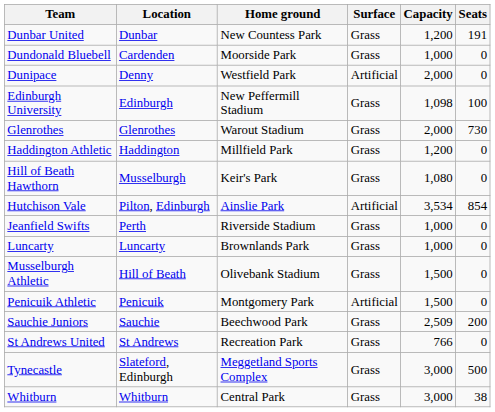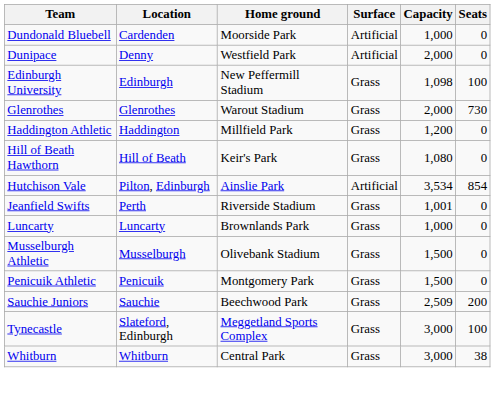- row: Dunbar United | Dunbar | New Countess Park | Grass | 1,200 | 191
Dundonald Bluebell | Surface: Grass -> Artificial
Hill of Beath Hawthorn | Location: Musselburgh -> Hill of Beath
Jeanfield Swifts | Capacity: 1,000 -> 1,001
Musselburgh Athletic | Location: Hill of Beath -> Musselburgh
Penicuik Athletic | Surface: Artificial -> Grass
- row: St Andrews United | St Andrews | Recreation Park | Grass | 766 | 0
Tynecastle | Seats: 500 -> 100
